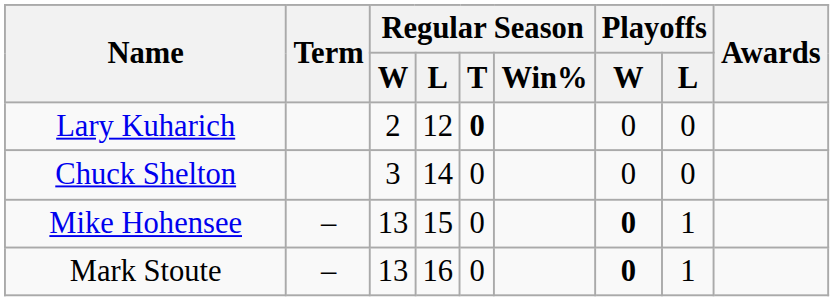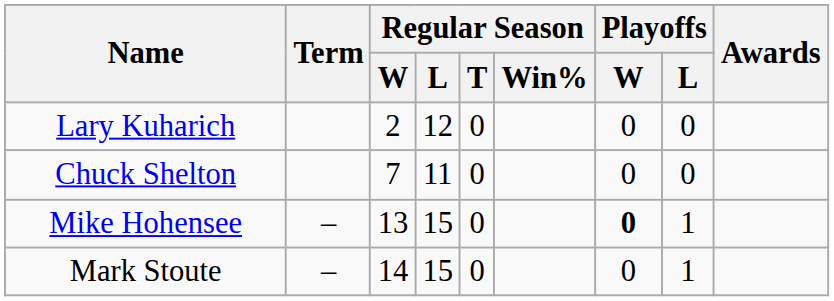Lary Kuharich | Regular Season / T: bold -> normal
Chuck Shelton | Regular Season / W: 3 -> 7
Chuck Shelton | Regular Season / L: 14 -> 11
Mark Stoute | Regular Season / W: 13 -> 14
Mark Stoute | Regular Season / L: 16 -> 15
Mark Stoute | Playoffs / W: bold -> normal
